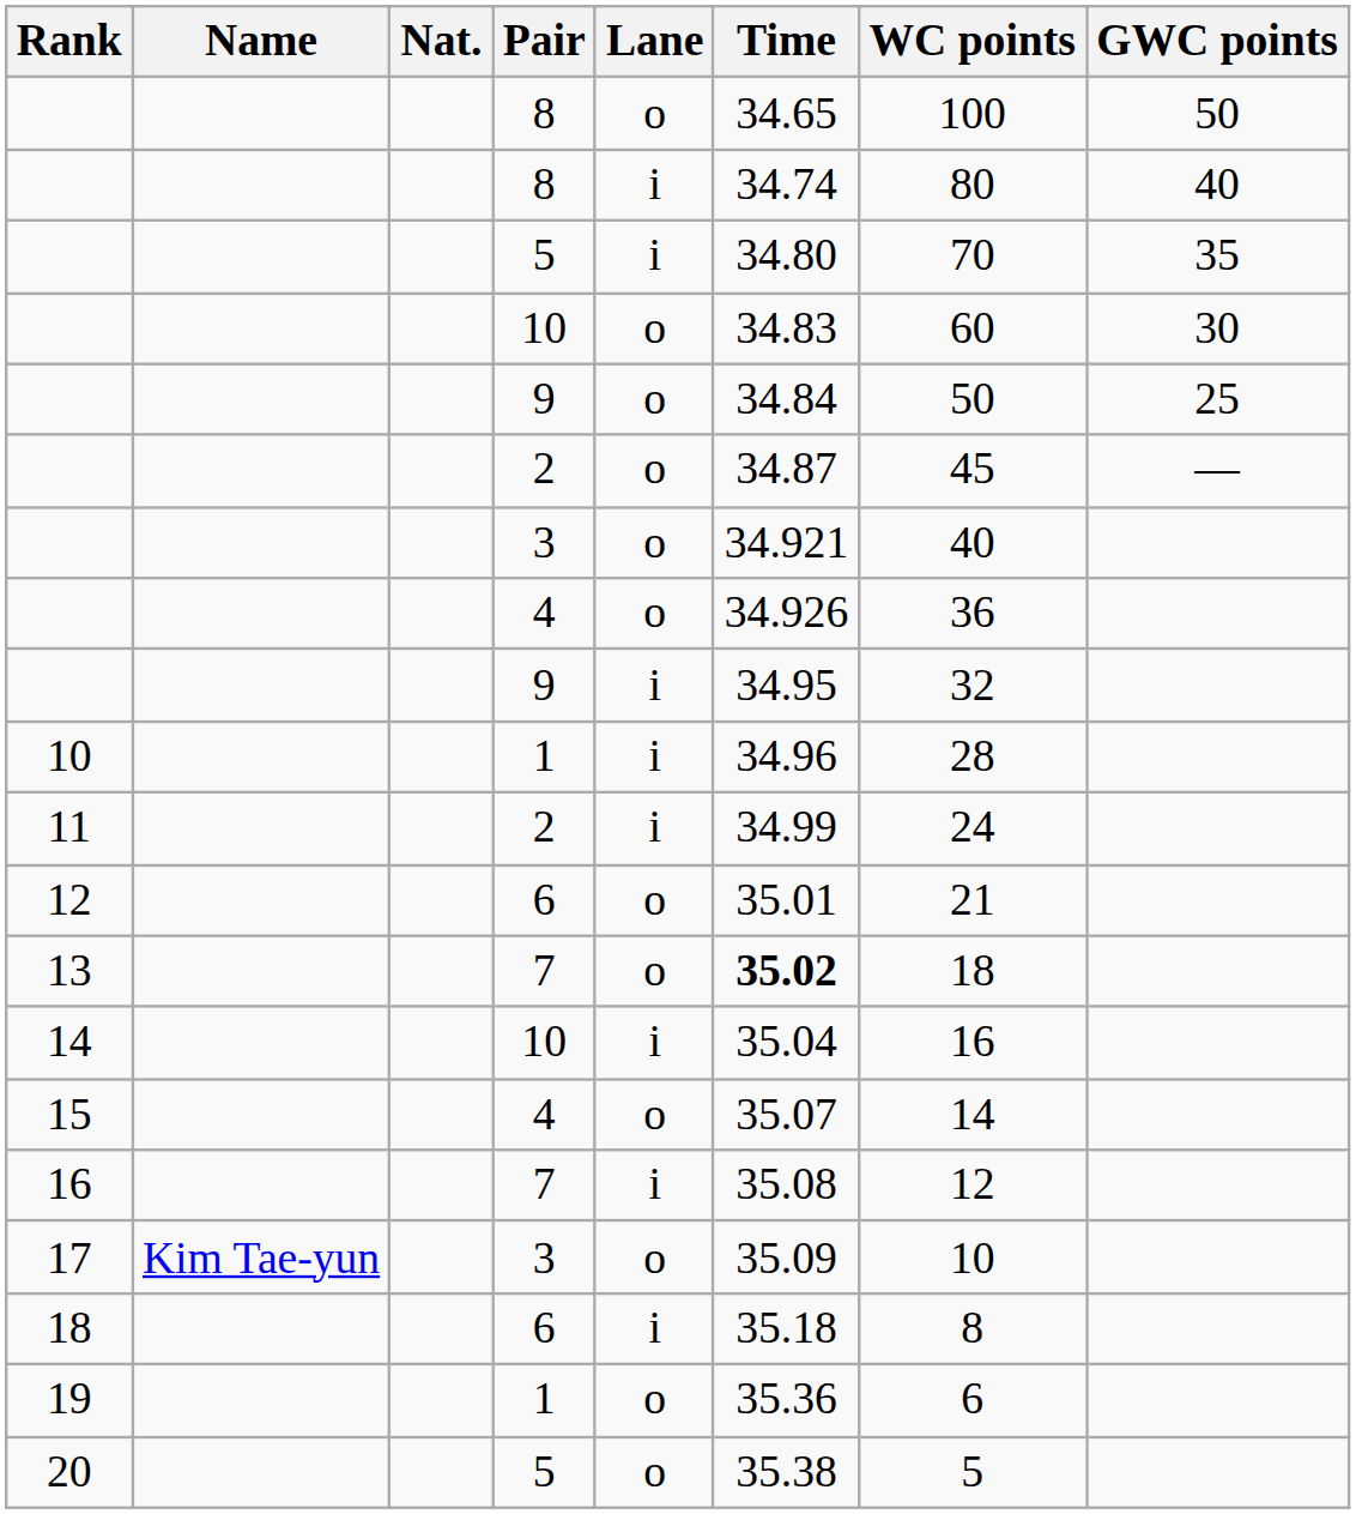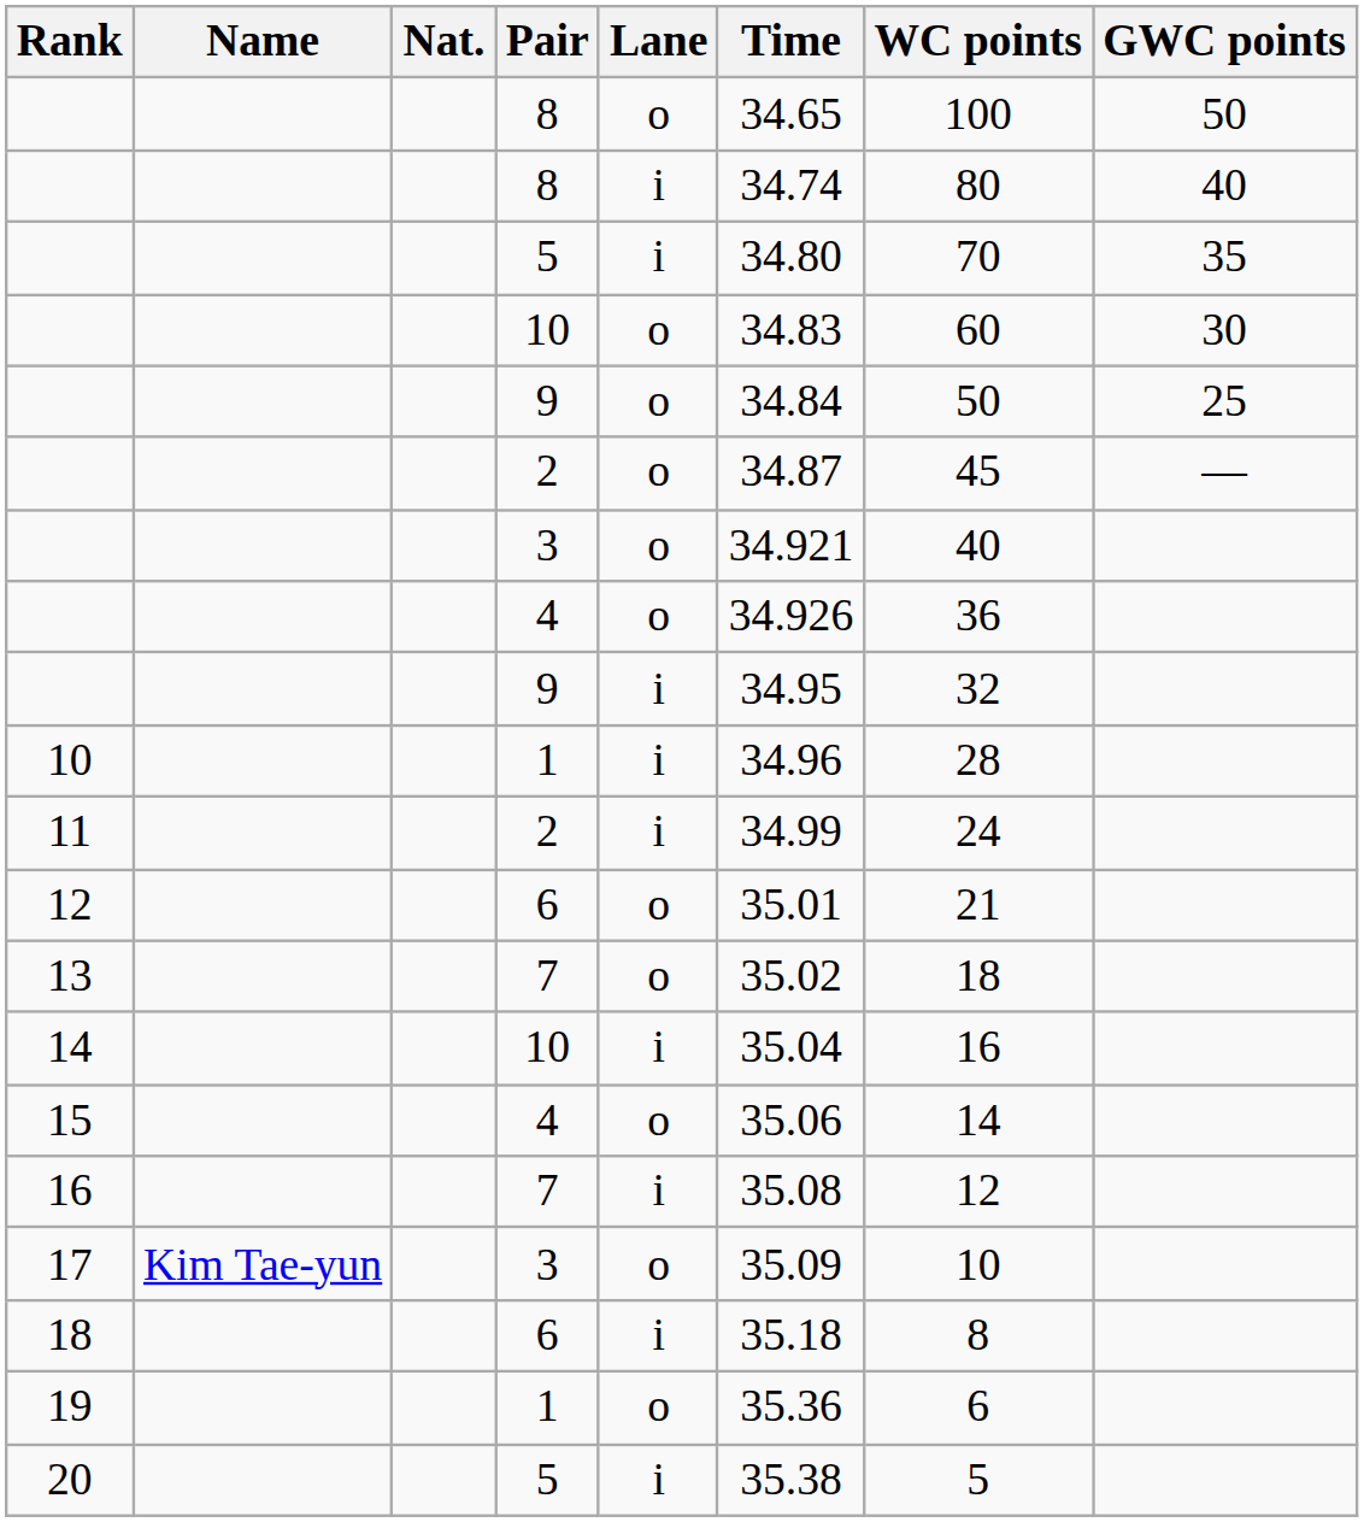13 | Time: bold -> normal
15 | Time: 35.07 -> 35.06
20 | Lane: o -> i
